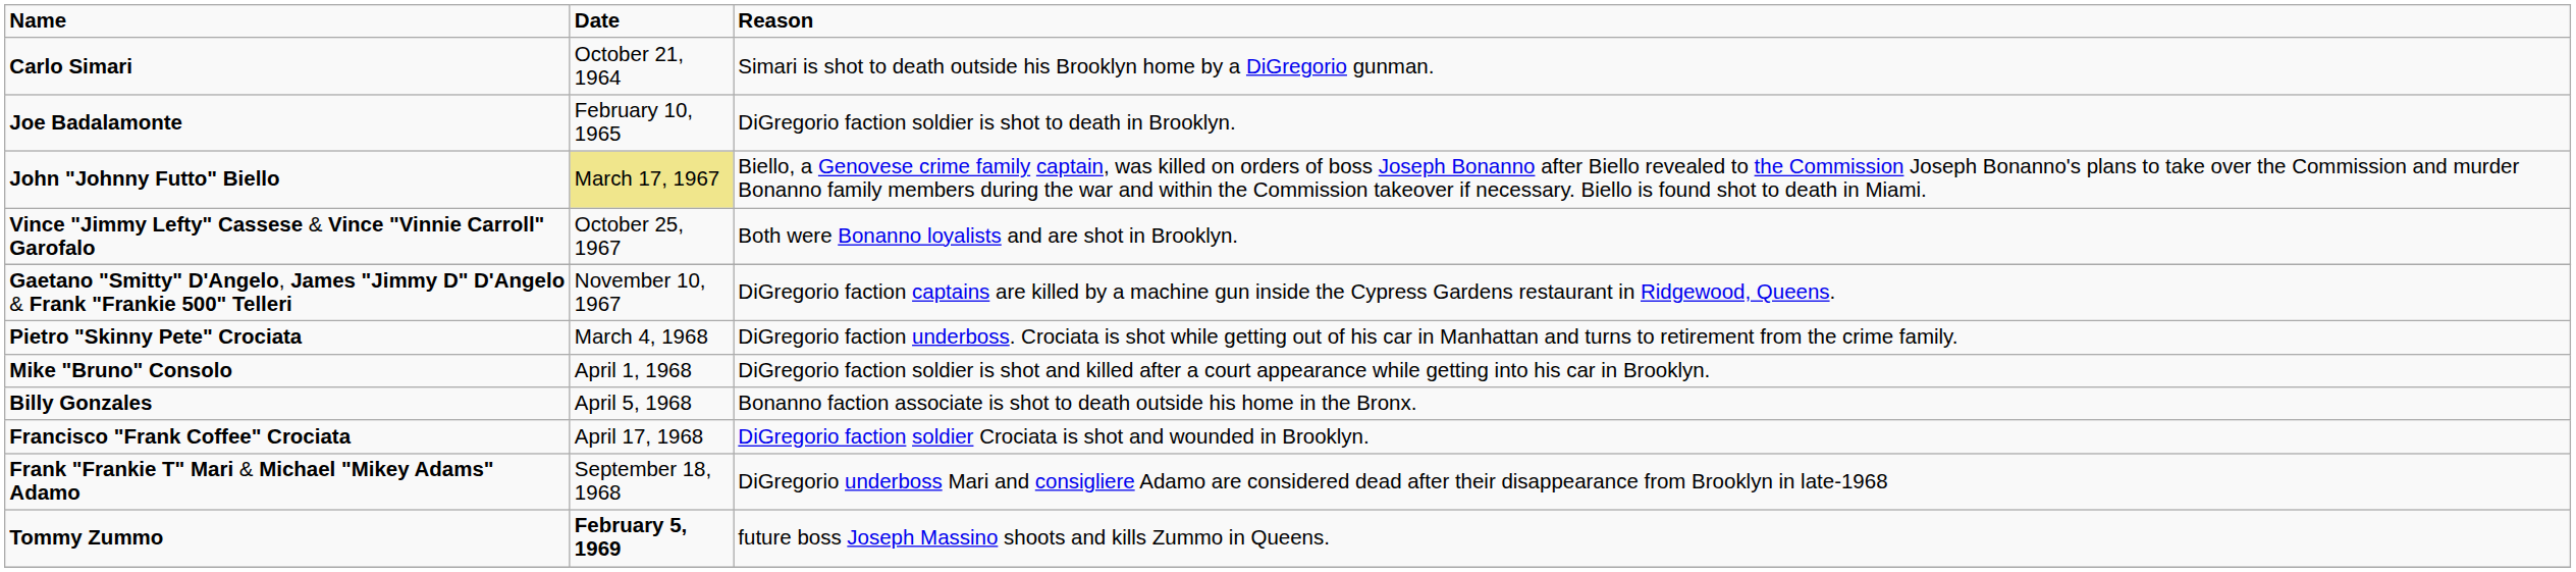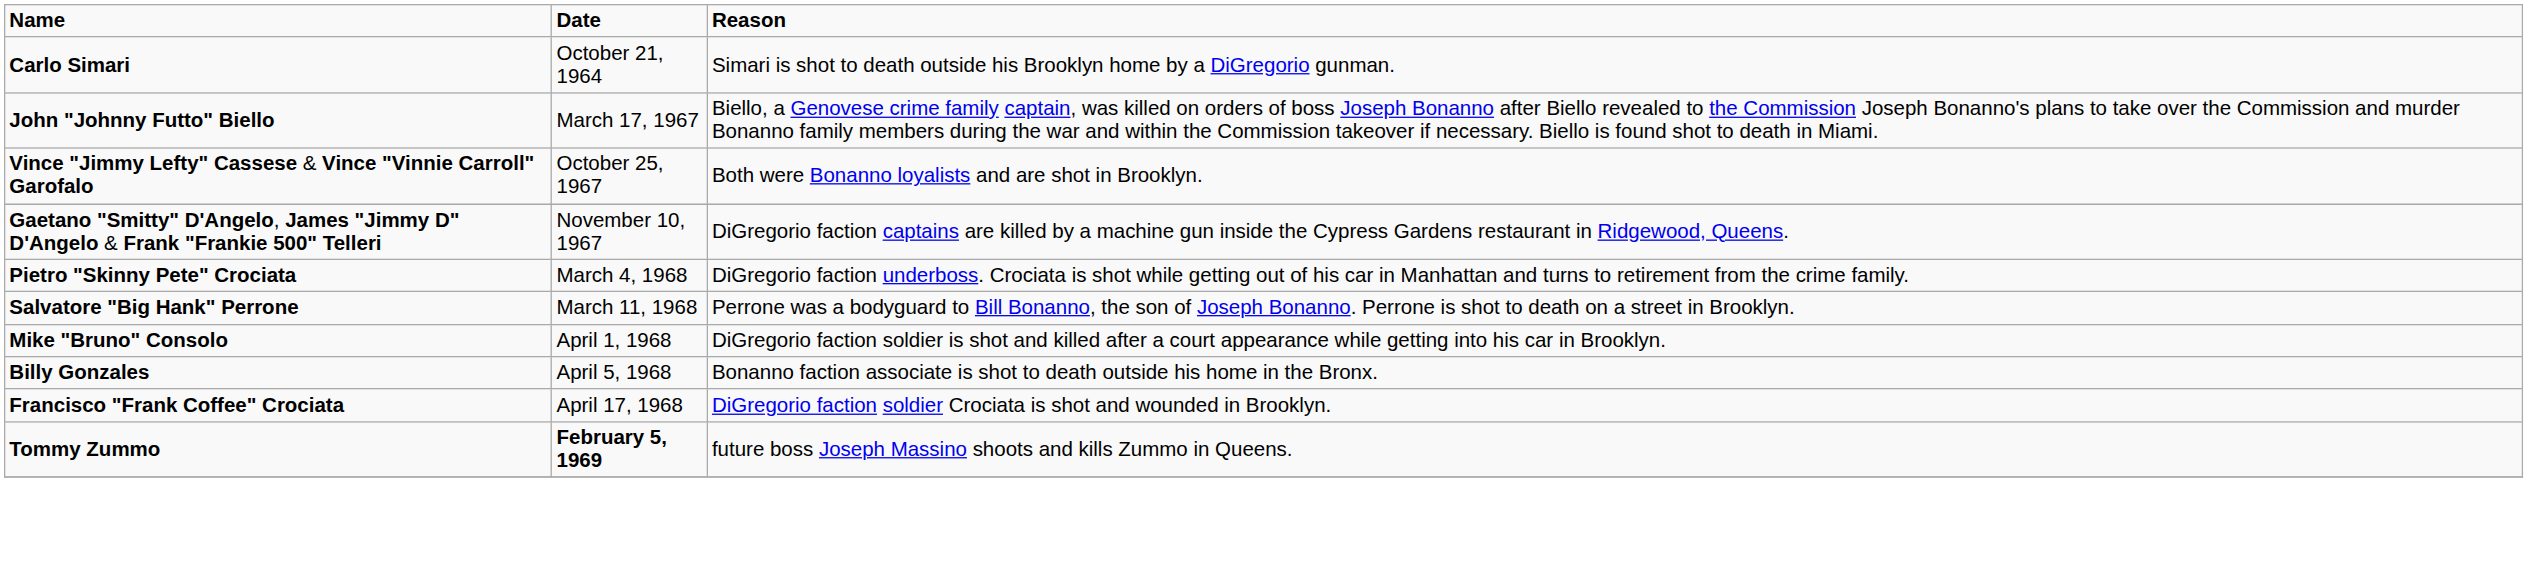- row: Joe Badalamonte | February 10, 1965 | DiGregorio faction soldier is shot to death in Brooklyn.
John "Johnny Futto" Biello | Date: khaki background -> no background
+ row: Salvatore "Big Hank" Perrone | March 11, 1968 | Perrone was a bodyguard to Bill Bonanno, the son of Joseph Bonanno. Perrone is shot to death on a street in Brooklyn.
- row: Frank "Frankie T" Mari & Michael "Mikey Adams" Adamo | September 18, 1968 | DiGregorio underboss Mari and consigliere Adamo are considered dead after their disappearance from Brooklyn in late-1968
